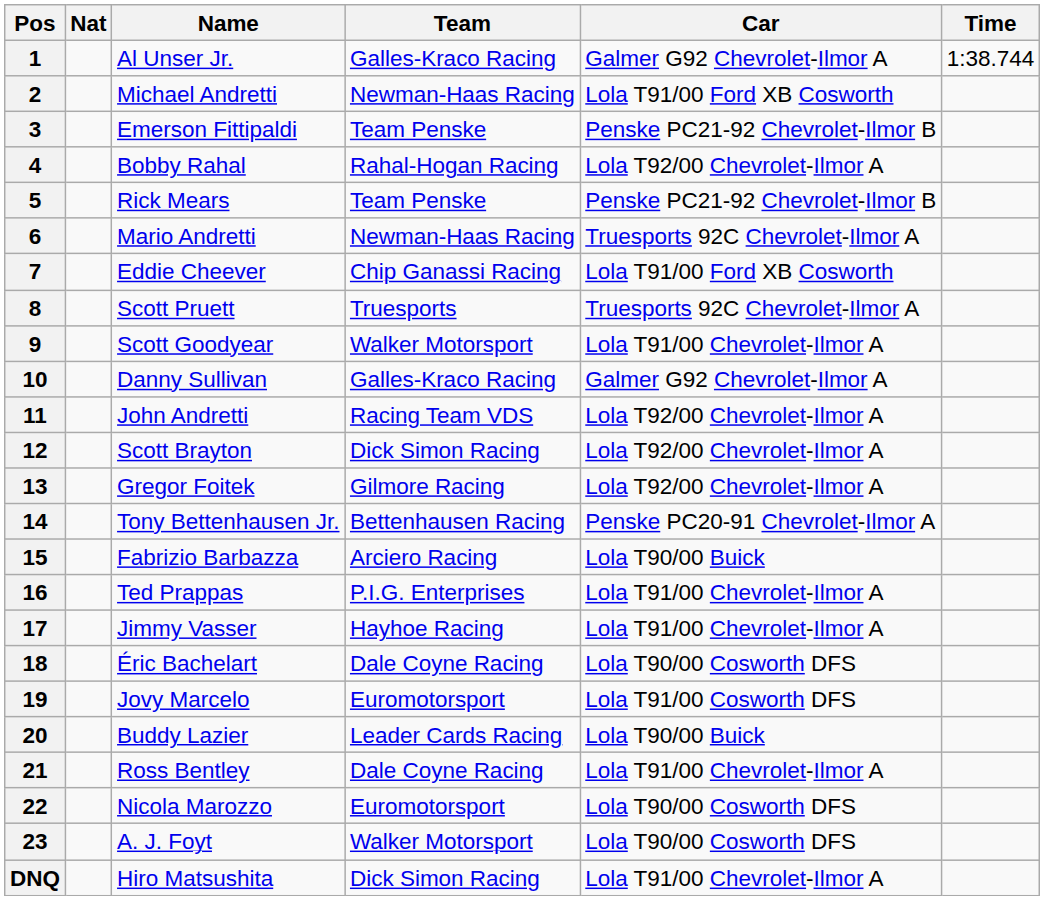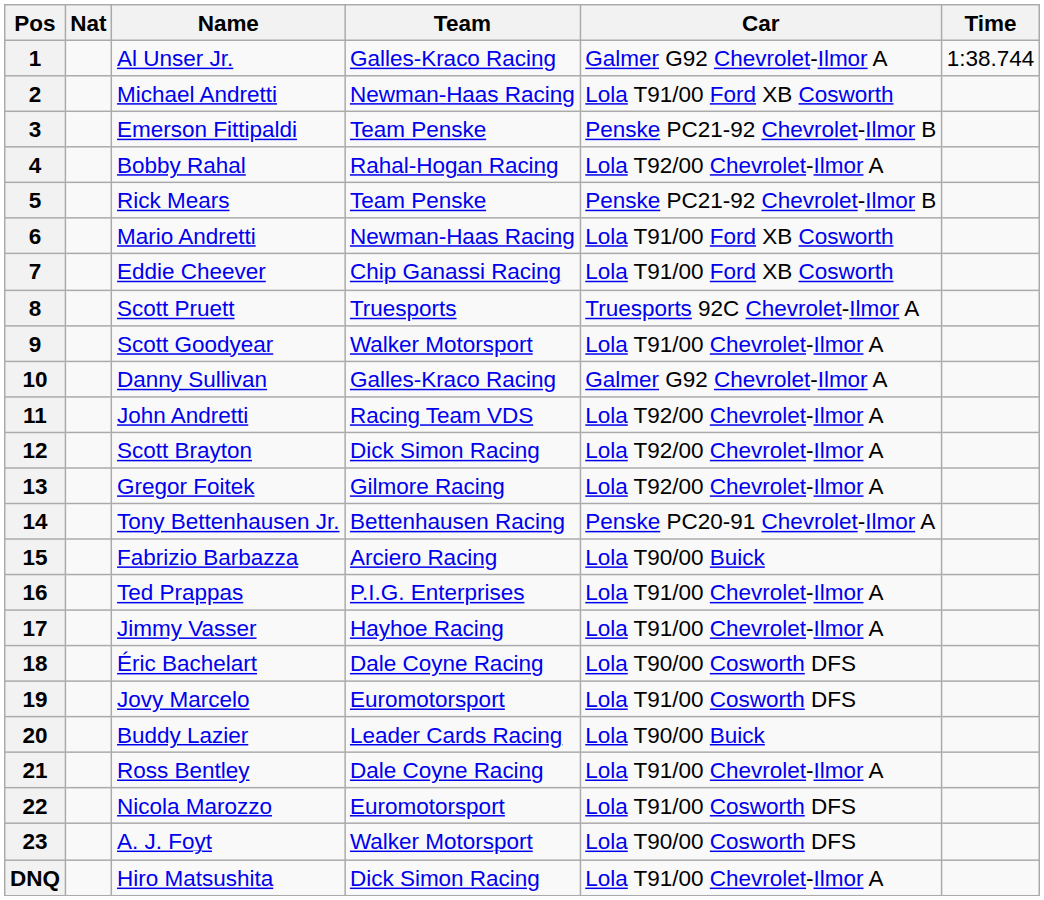6 | Car: Truesports 92C Chevrolet-Ilmor A -> Lola T91/00 Ford XB Cosworth
22 | Car: Lola T90/00 Cosworth DFS -> Lola T91/00 Cosworth DFS
